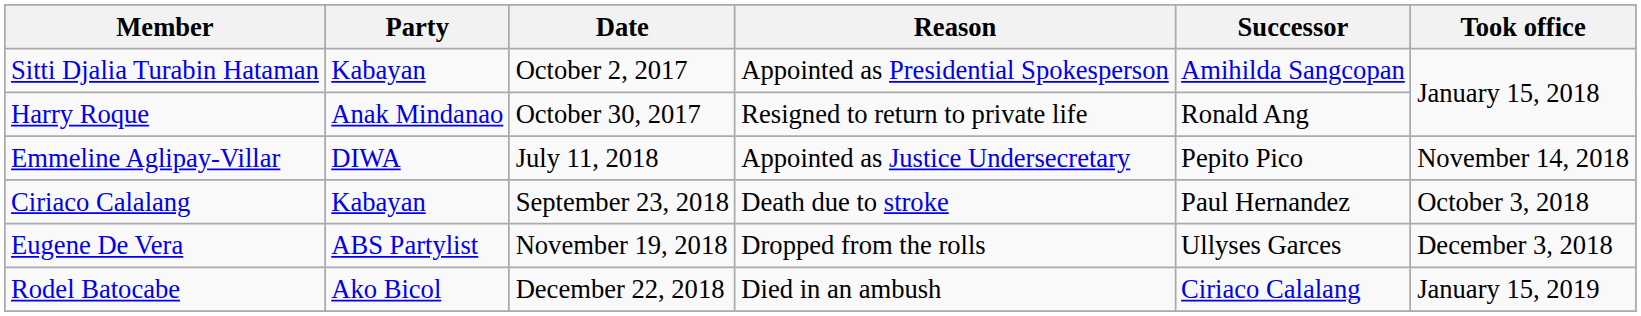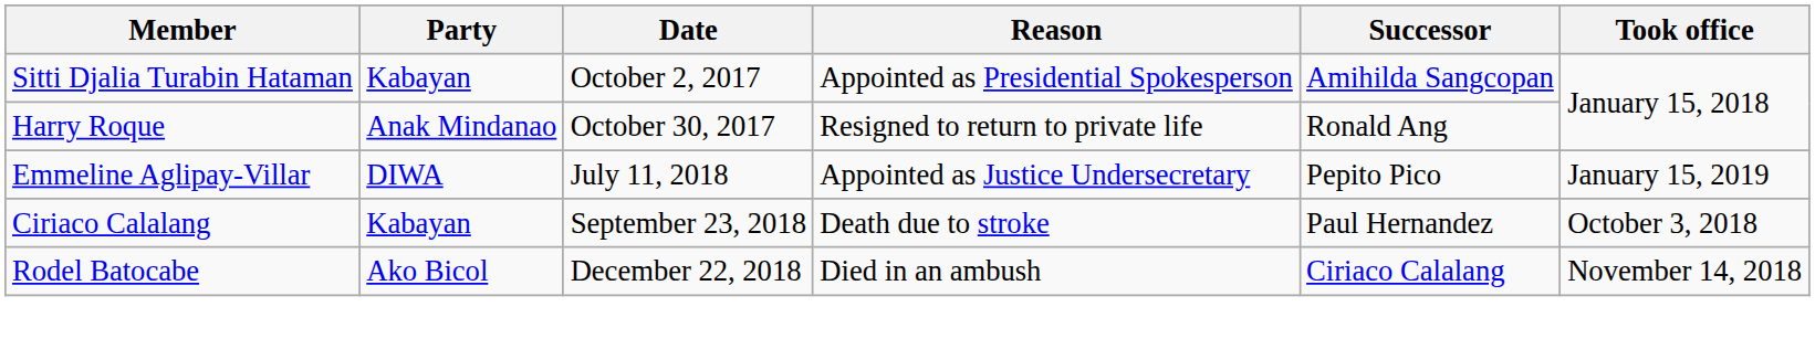Emmeline Aglipay-Villar | Took office: November 14, 2018 -> January 15, 2019
- row: Eugene De Vera | ABS Partylist | November 19, 2018 | Dropped from the rolls | Ullyses Garces | December 3, 2018
Rodel Batocabe | Took office: January 15, 2019 -> November 14, 2018
